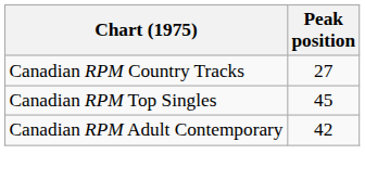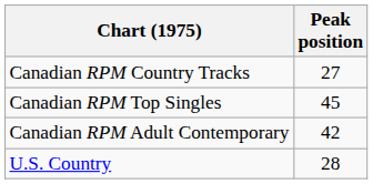+ row: U.S. Country | 28
